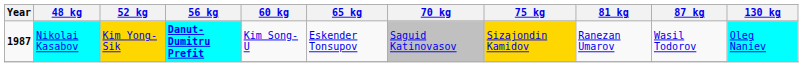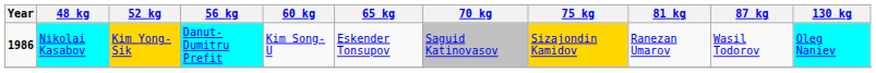Nikolai Kasabov | Year: 1987 -> 1986
Nikolai Kasabov | 56 kg: bold -> normal
